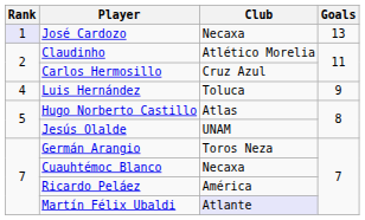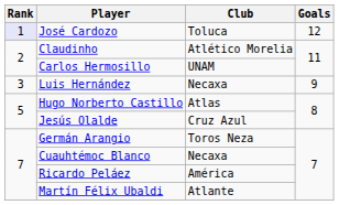José Cardozo | Club: Necaxa -> Toluca
José Cardozo | Goals: 13 -> 12
Carlos Hermosillo | Club: Cruz Azul -> UNAM
Luis Hernández | Rank: 4 -> 3
Luis Hernández | Club: Toluca -> Necaxa
Jesús Olalde | Club: UNAM -> Cruz Azul
Martín Félix Ubaldi | Club: lavender background -> no background
